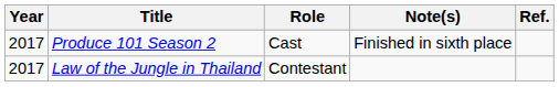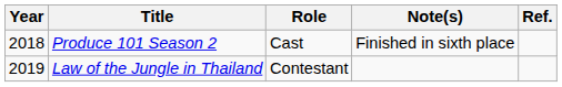Produce 101 Season 2 | Year: 2017 -> 2018
Law of the Jungle in Thailand | Year: 2017 -> 2019
